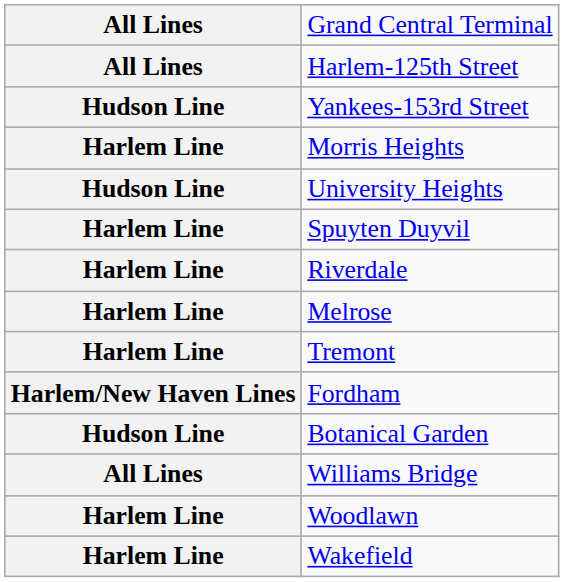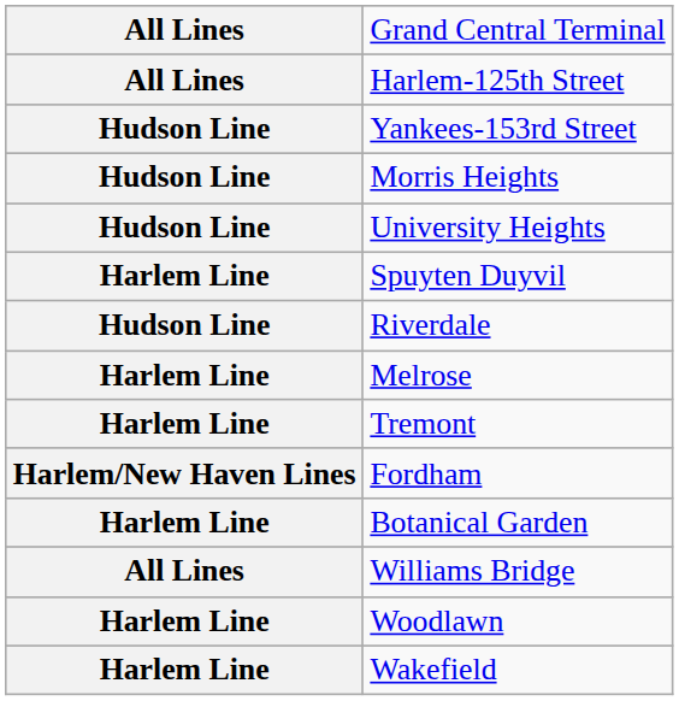Morris Heights | column 1: Harlem Line -> Hudson Line
Riverdale | column 1: Harlem Line -> Hudson Line
Botanical Garden | column 1: Hudson Line -> Harlem Line
